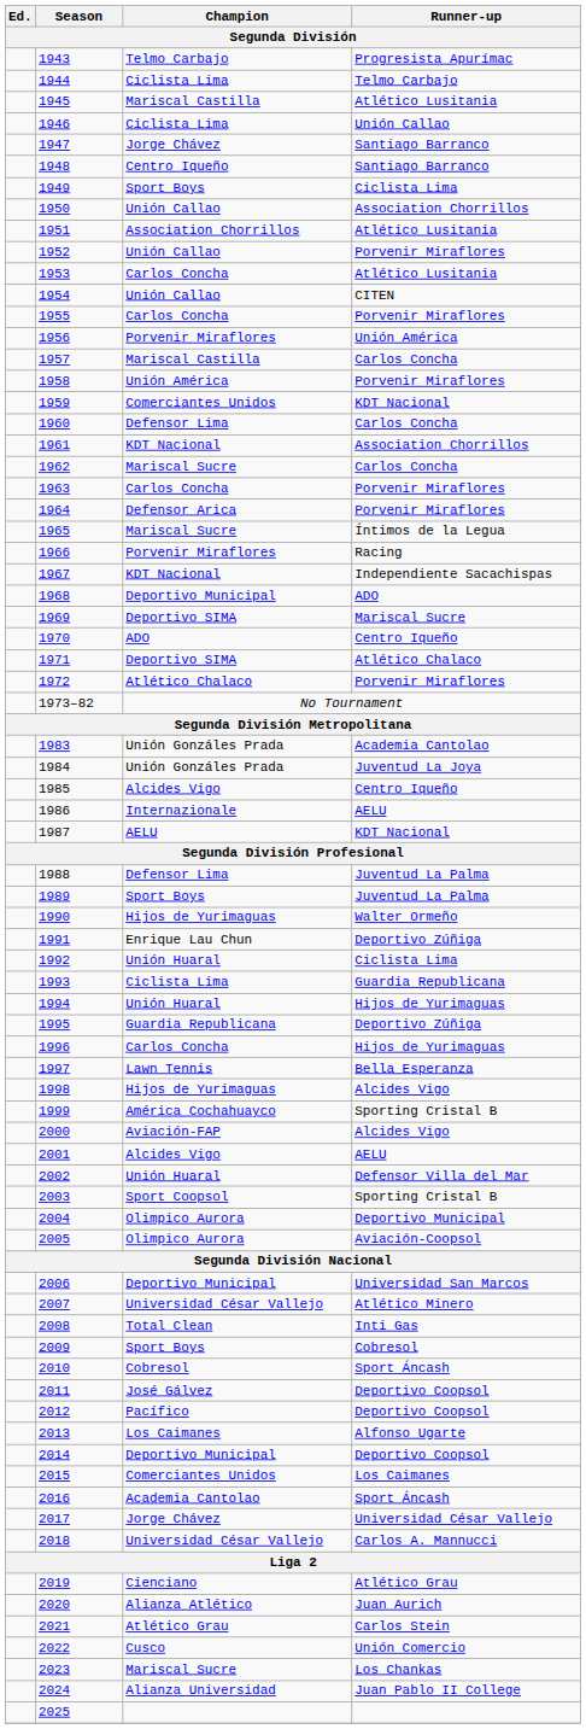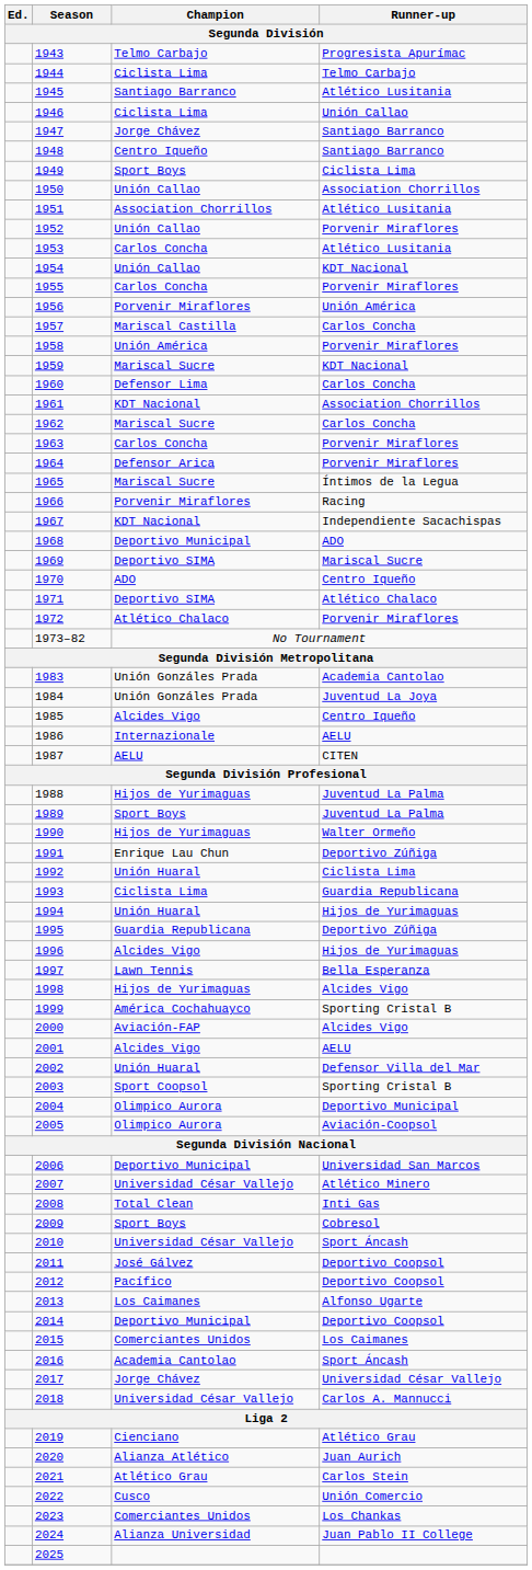1945 | Champion: Mariscal Castilla -> Santiago Barranco
1954 | Runner-up: CITEN -> KDT Nacional
1959 | Champion: Comerciantes Unidos -> Mariscal Sucre
1987 | Runner-up: KDT Nacional -> CITEN
1988 | Champion: Defensor Lima -> Hijos de Yurimaguas
1996 | Champion: Carlos Concha -> Alcides Vigo
2010 | Champion: Cobresol -> Universidad César Vallejo
2023 | Champion: Mariscal Sucre -> Comerciantes Unidos
